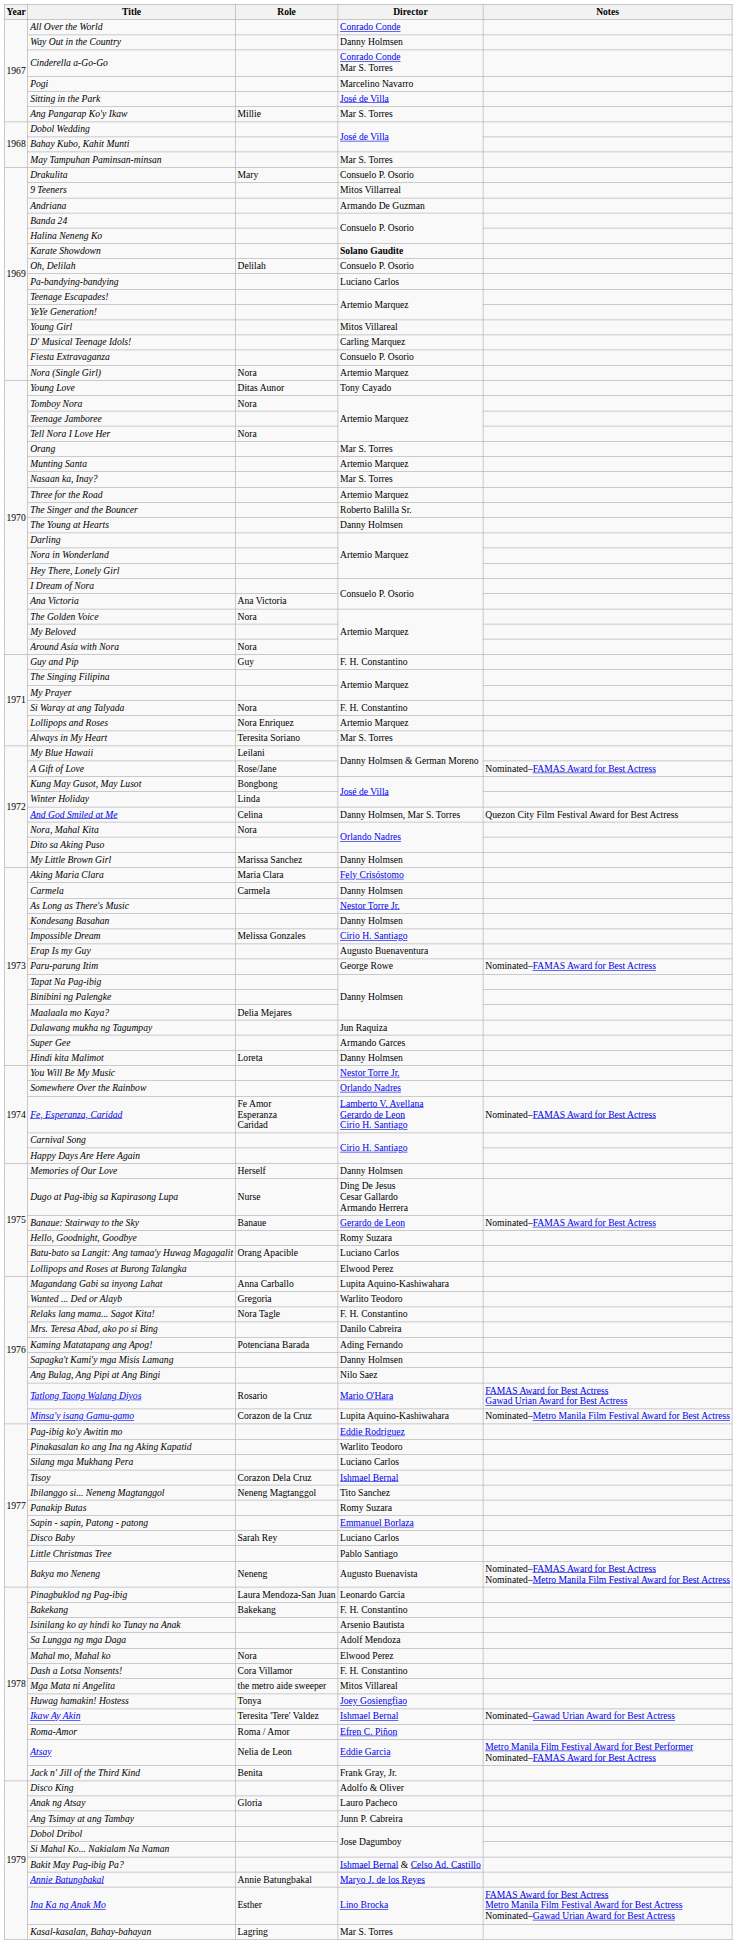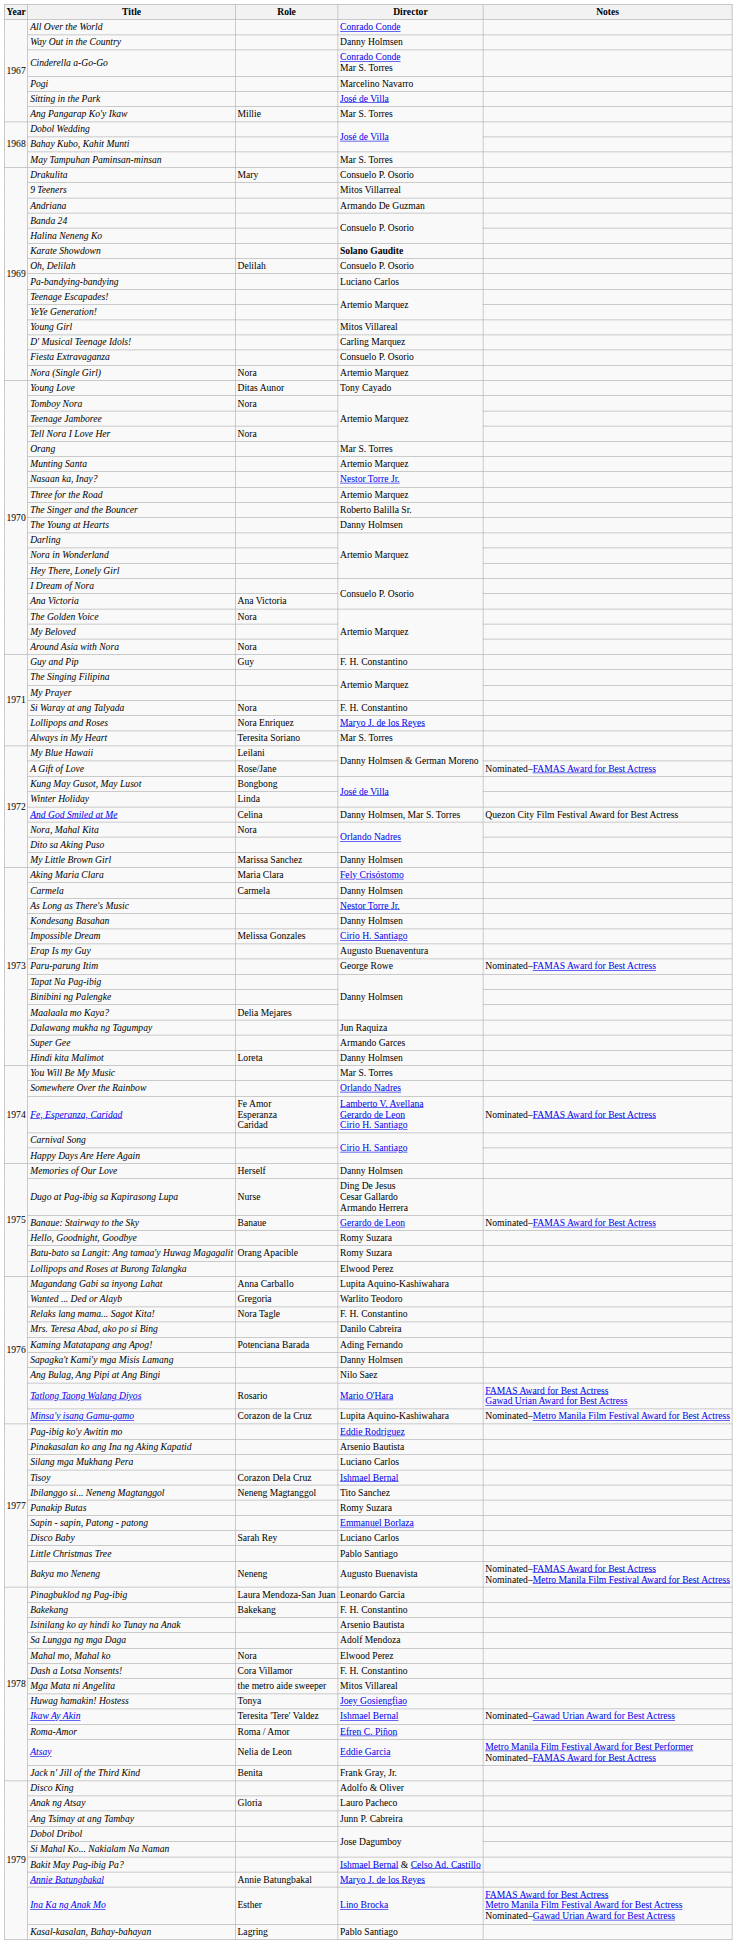Nasaan ka, Inay? | Director: Mar S. Torres -> Nestor Torre Jr.
Lollipops and Roses | Director: Artemio Marquez -> Maryo J. de los Reyes
You Will Be My Music | Director: Nestor Torre Jr. -> Mar S. Torres
Batu-bato sa Langit: Ang tamaa'y Huwag Magagalit | Director: Luciano Carlos -> Romy Suzara
Pinakasalan ko ang Ina ng Aking Kapatid | Director: Warlito Teodoro -> Arsenio Bautista
Kasal-kasalan, Bahay-bahayan | Director: Mar S. Torres -> Pablo Santiago
